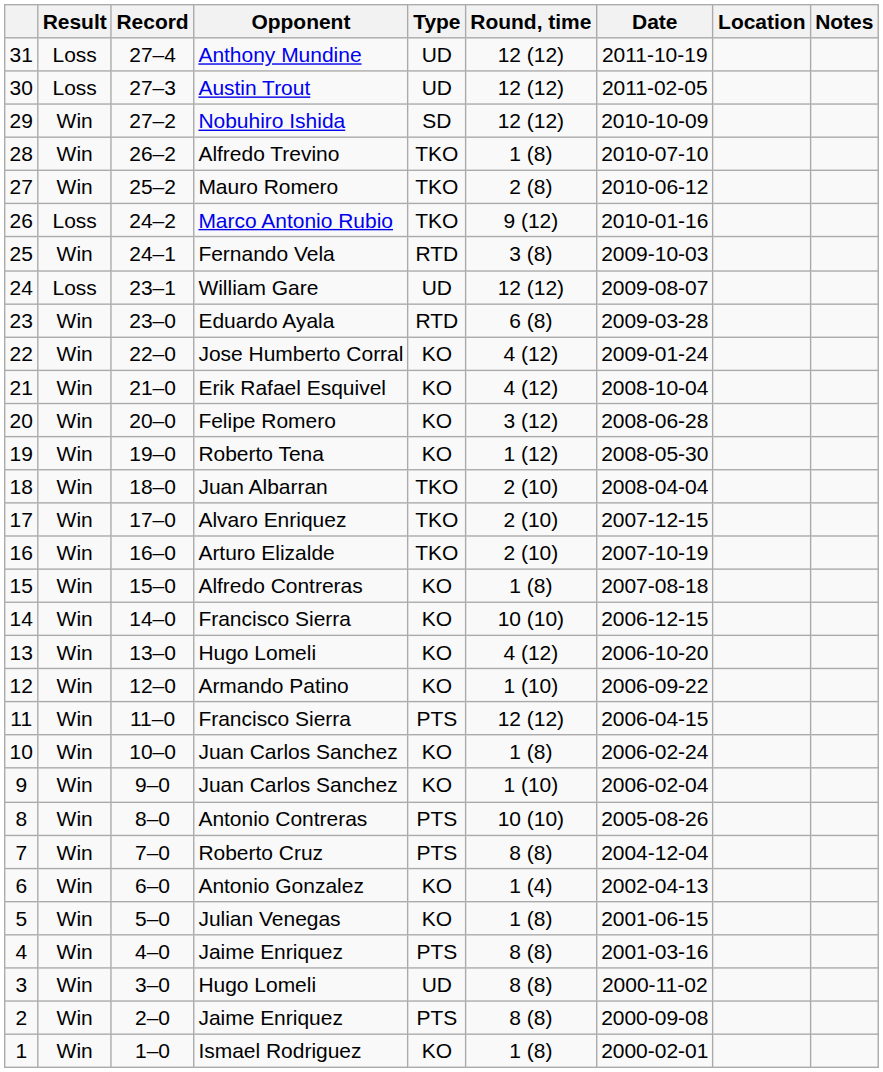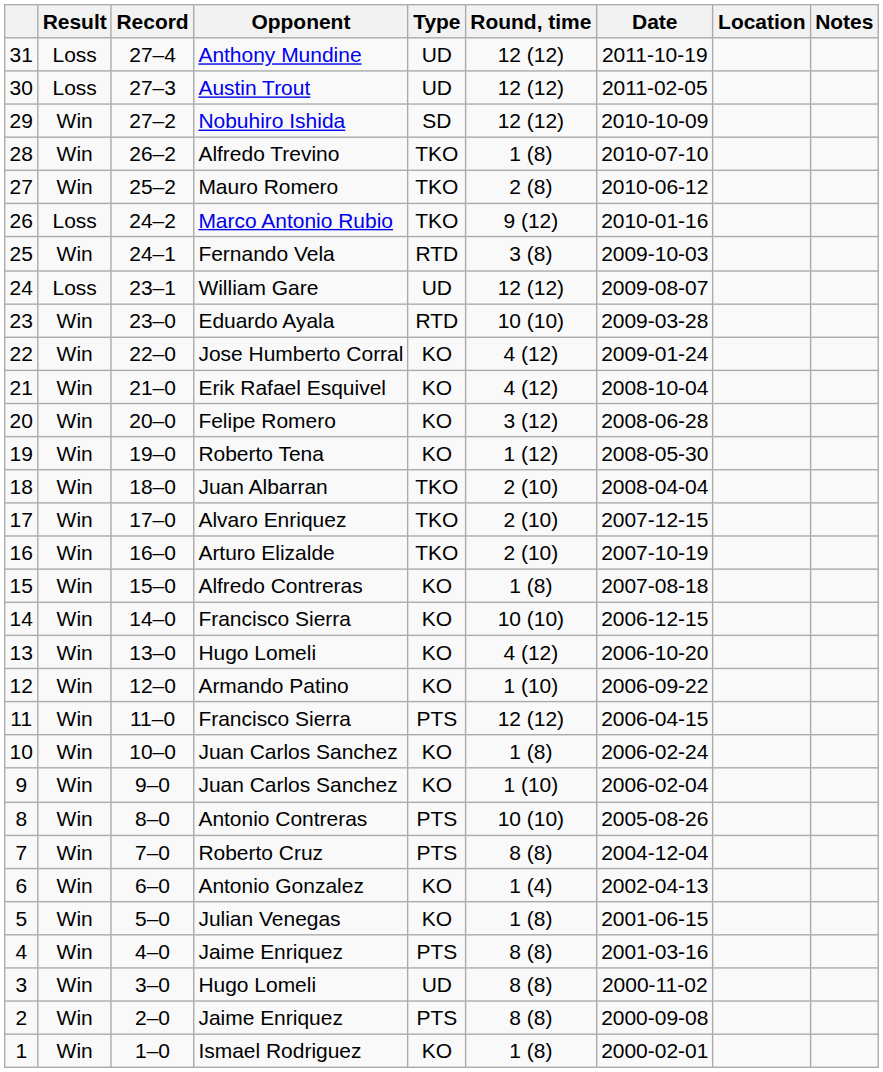23 | Round, time: 6 (8) -> 10 (10)
